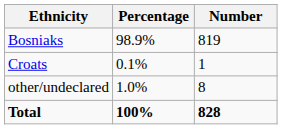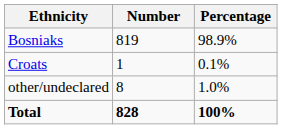columns swapped: Number <-> Percentage
